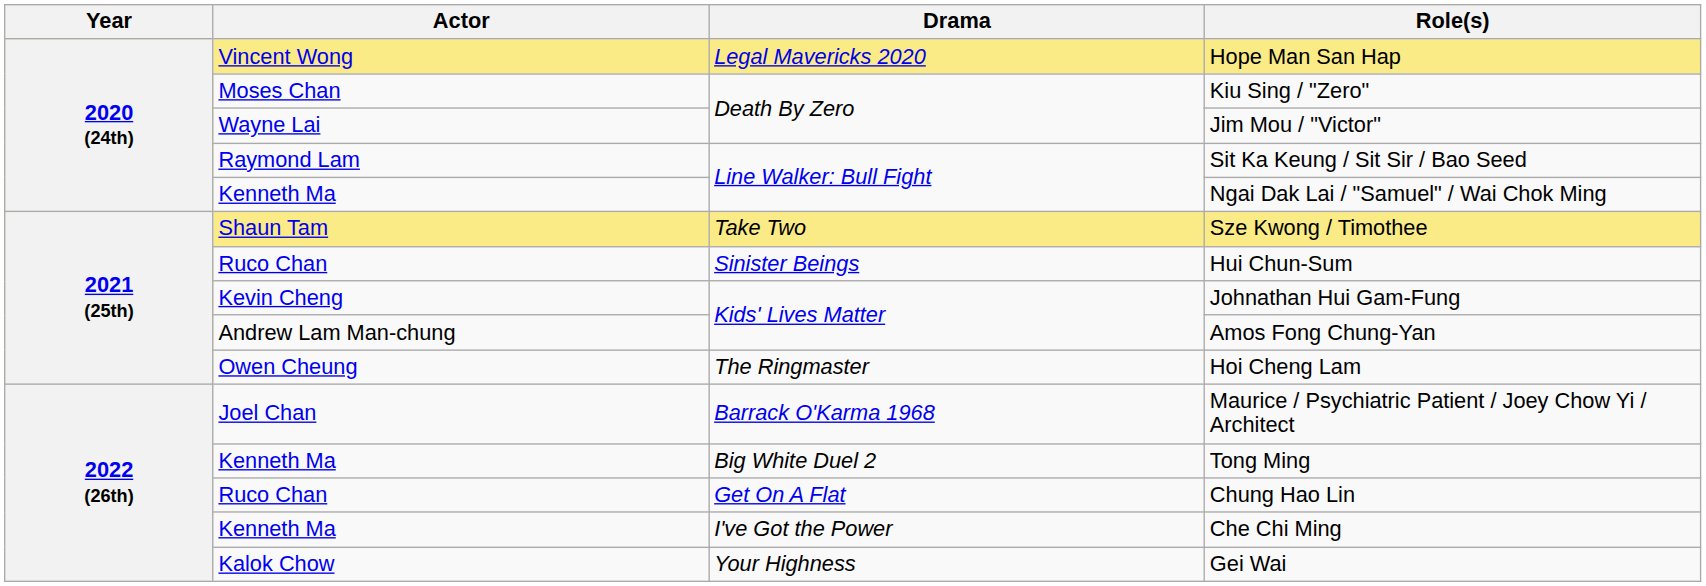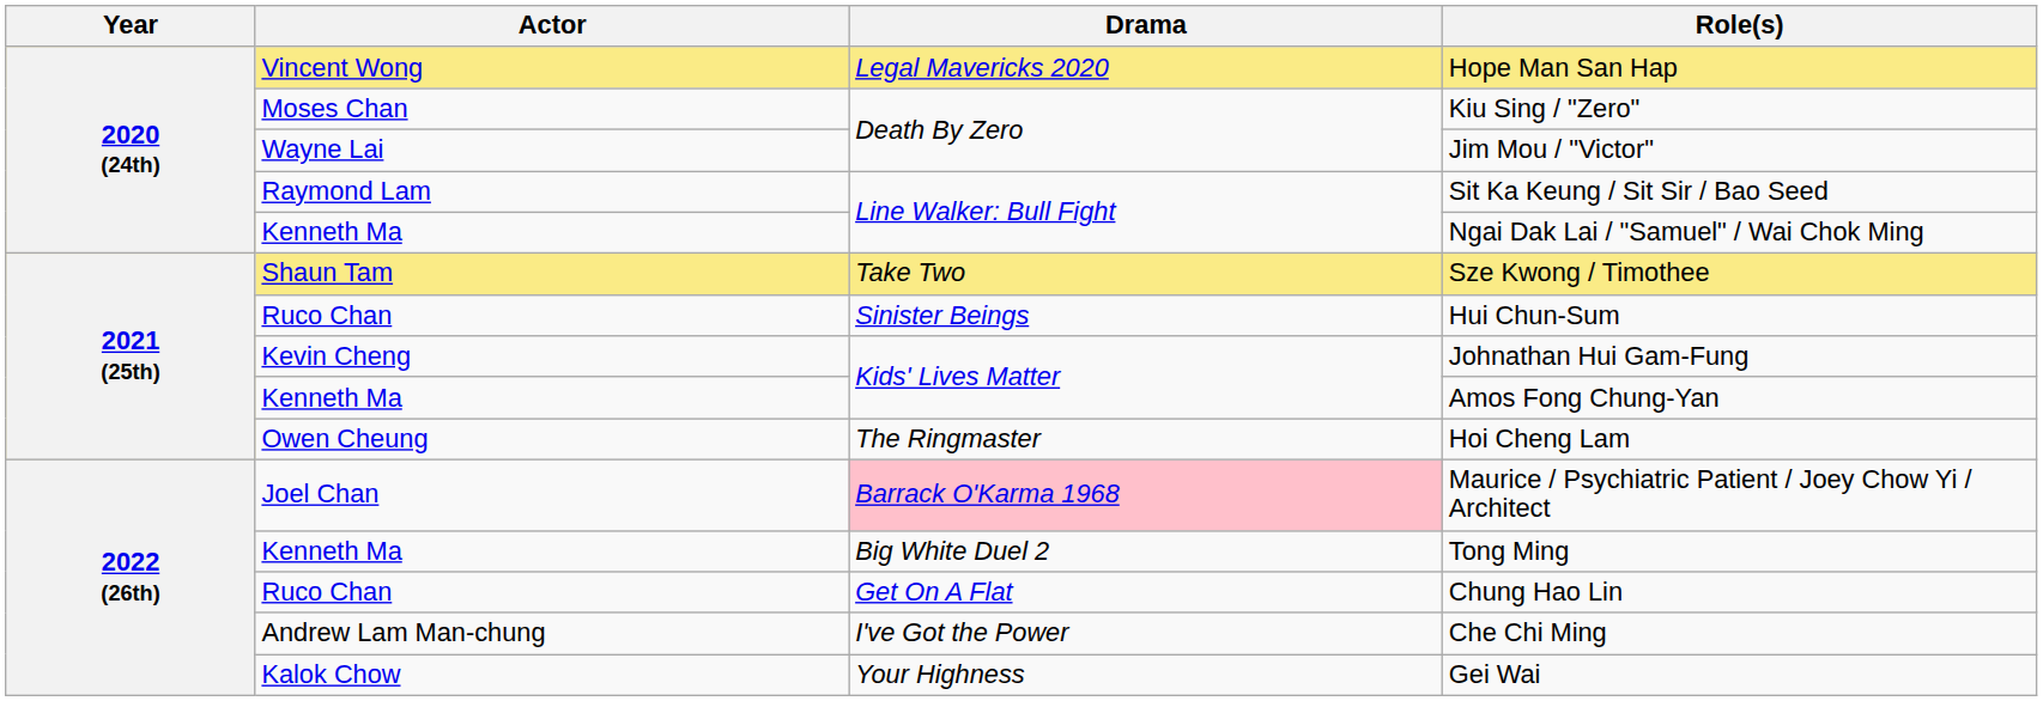Amos Fong Chung-Yan | Actor: Andrew Lam Man-chung -> Kenneth Ma
Maurice / Psychiatric Patient / Joey Chow Yi / Architect | Drama: no background -> pink background
Che Chi Ming | Actor: Kenneth Ma -> Andrew Lam Man-chung
